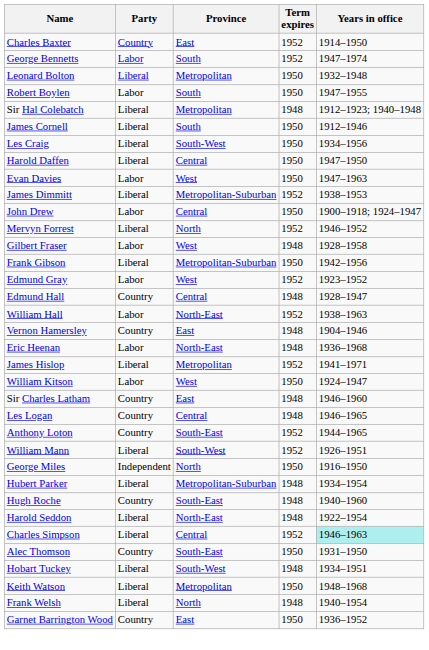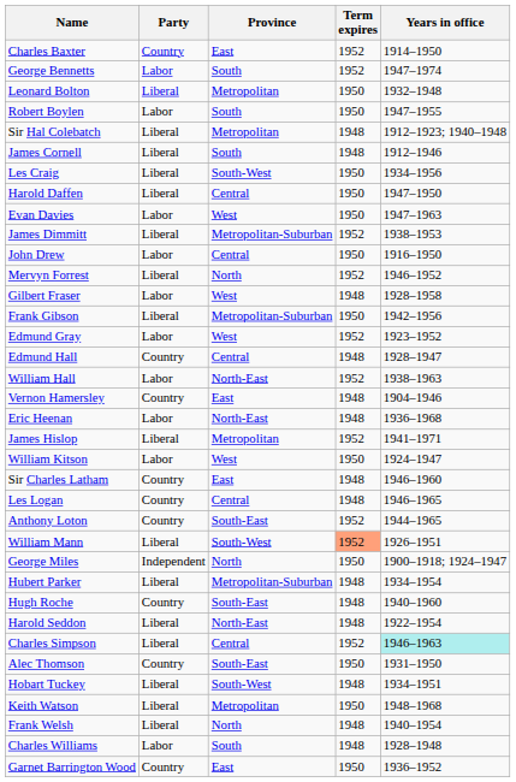James Cornell | Term expires: 1950 -> 1948
John Drew | Years in office: 1900–1918; 1924–1947 -> 1916–1950
William Mann | Term expires: no background -> lightsalmon background
George Miles | Years in office: 1916–1950 -> 1900–1918; 1924–1947
+ row: Charles Williams | Labor | South | 1948 | 1928–1948
